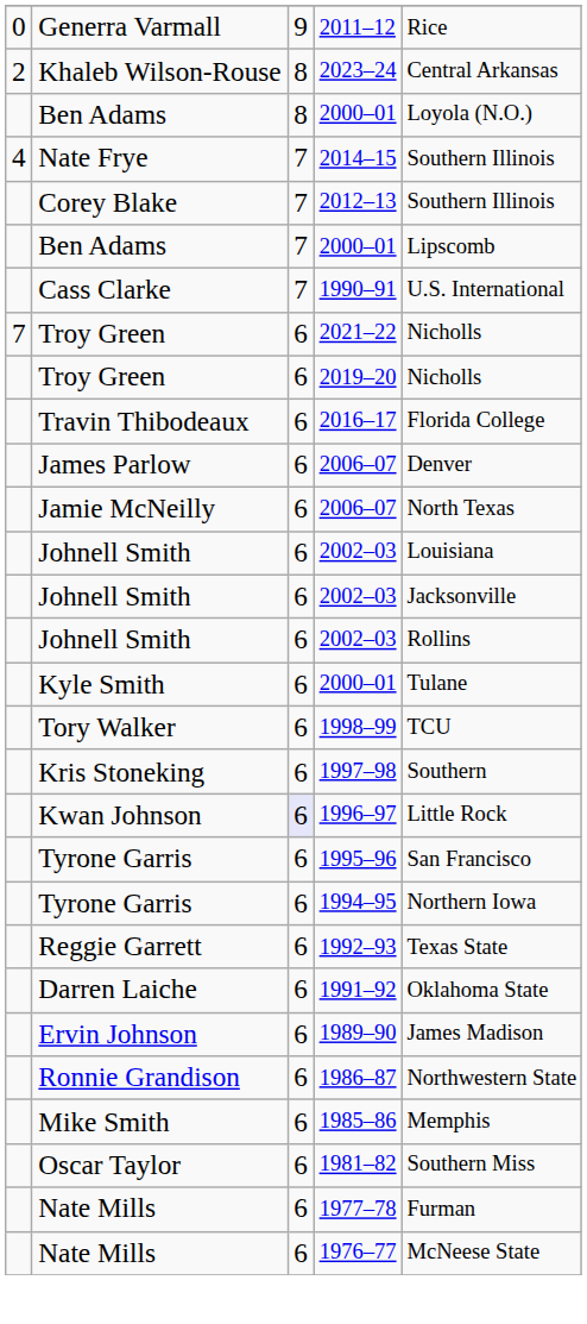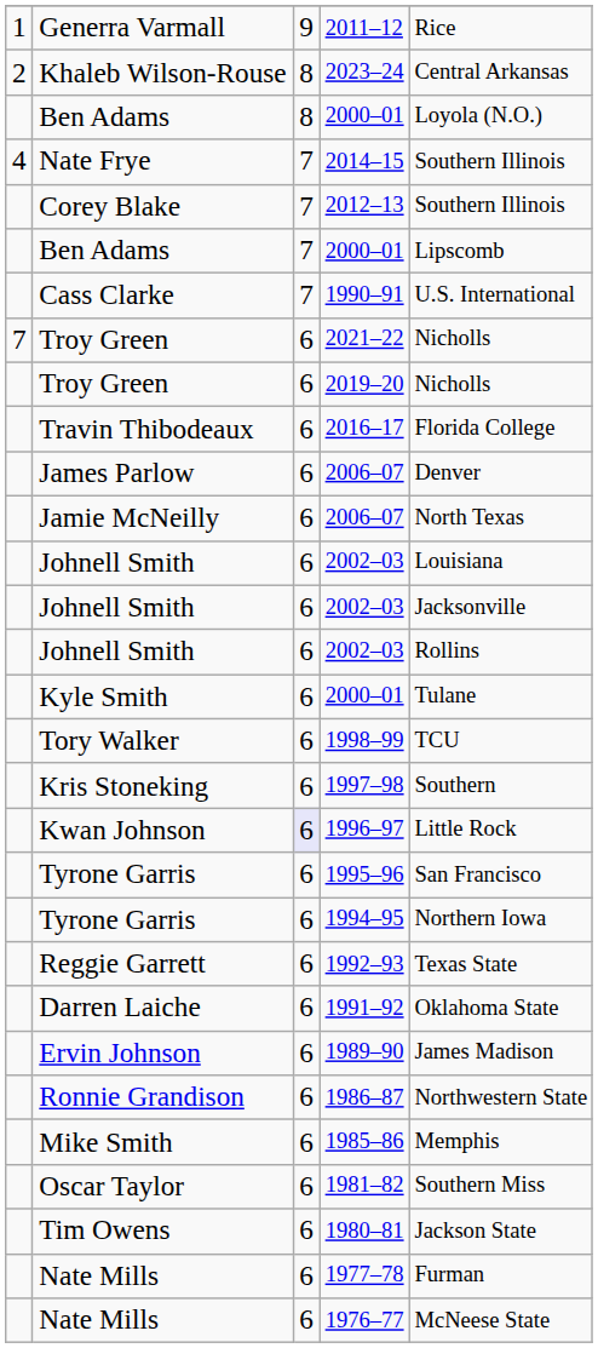2011–12 | column 1: 0 -> 1
+ row: Tim Owens | 6 | 1980–81 | Jackson State
